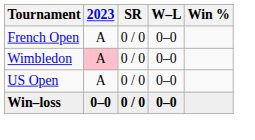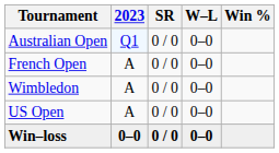+ row: Australian Open | Q1 | 0 / 0 | 0–0
Wimbledon | 2023: pink background -> no background
